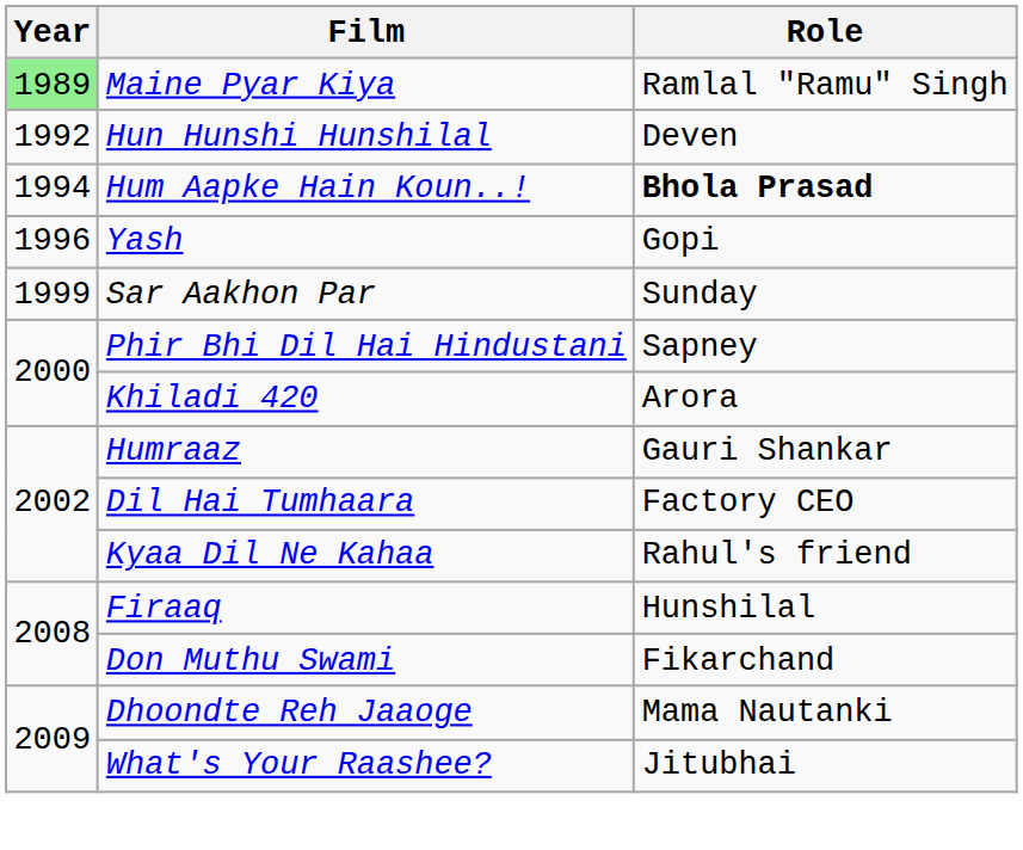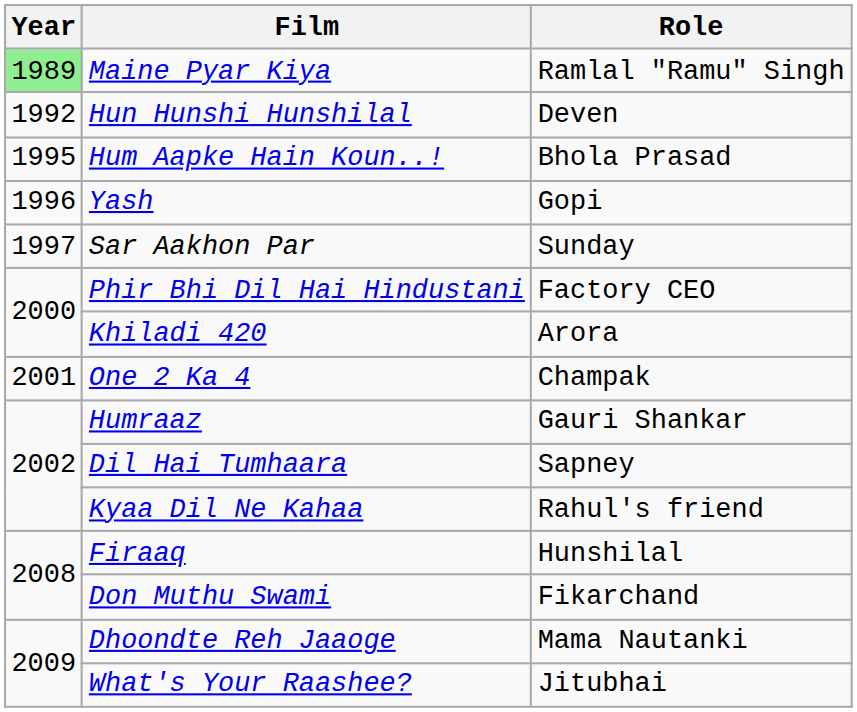Hum Aapke Hain Koun..! | Year: 1994 -> 1995
Hum Aapke Hain Koun..! | Role: bold -> normal
Sar Aakhon Par | Year: 1999 -> 1997
Phir Bhi Dil Hai Hindustani | Role: Sapney -> Factory CEO
+ row: 2001 | One 2 Ka 4 | Champak
Dil Hai Tumhaara | Role: Factory CEO -> Sapney
